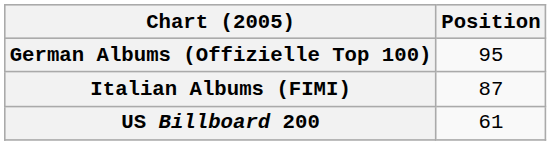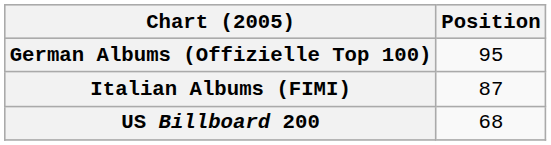US Billboard 200 | Position: 61 -> 68
